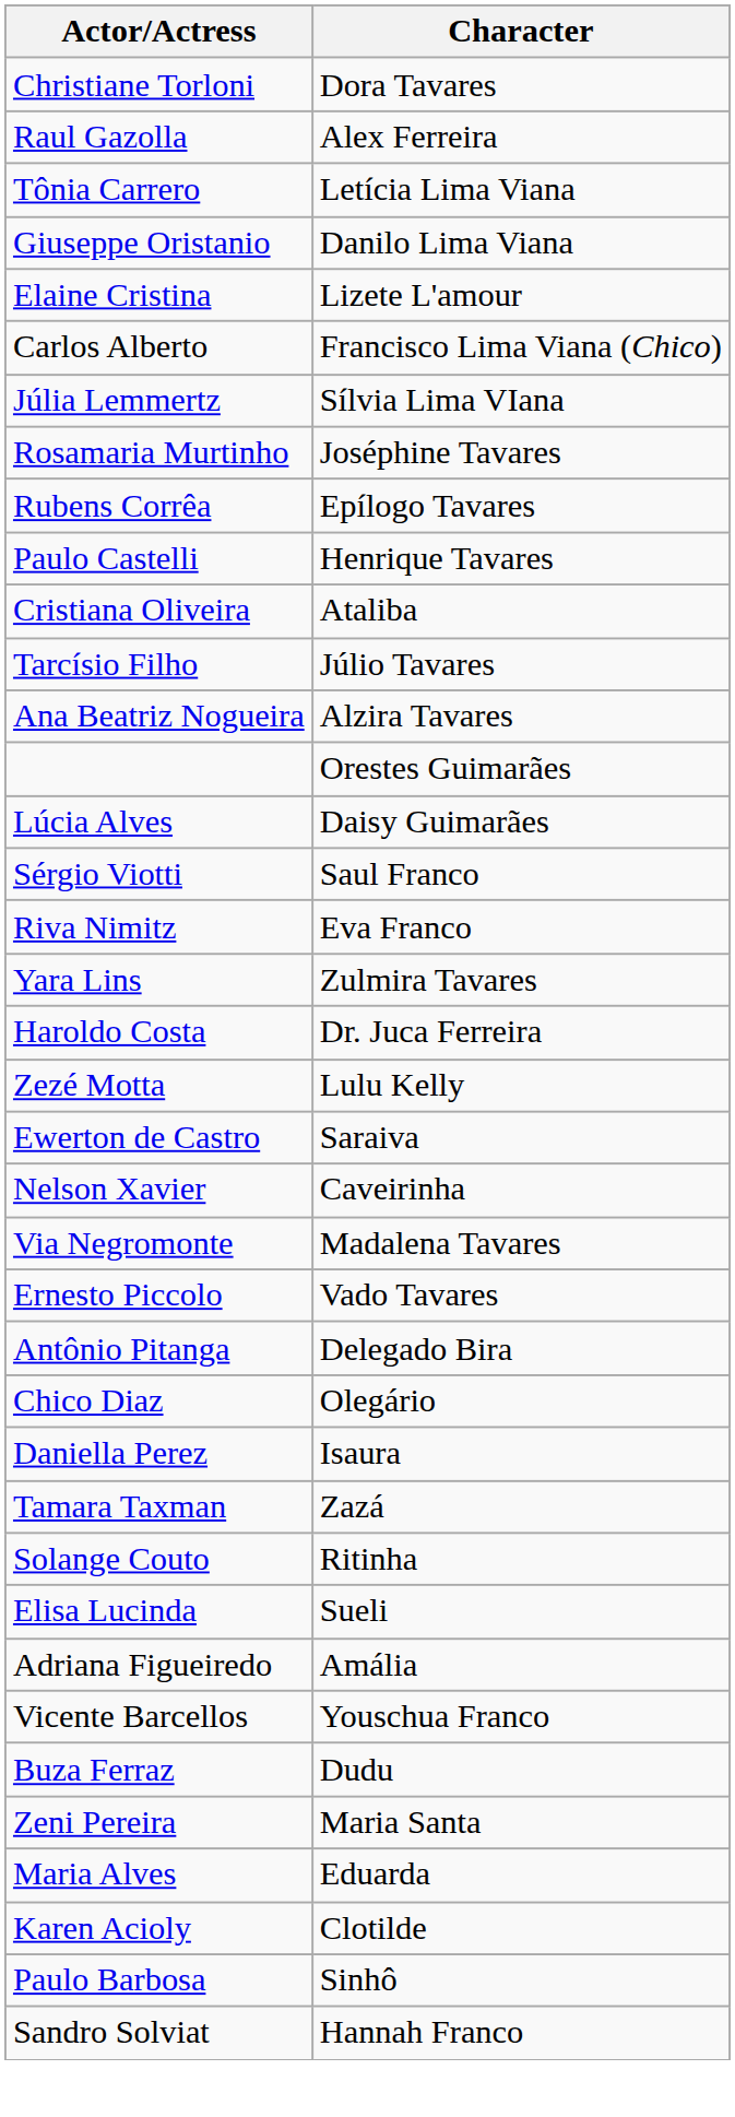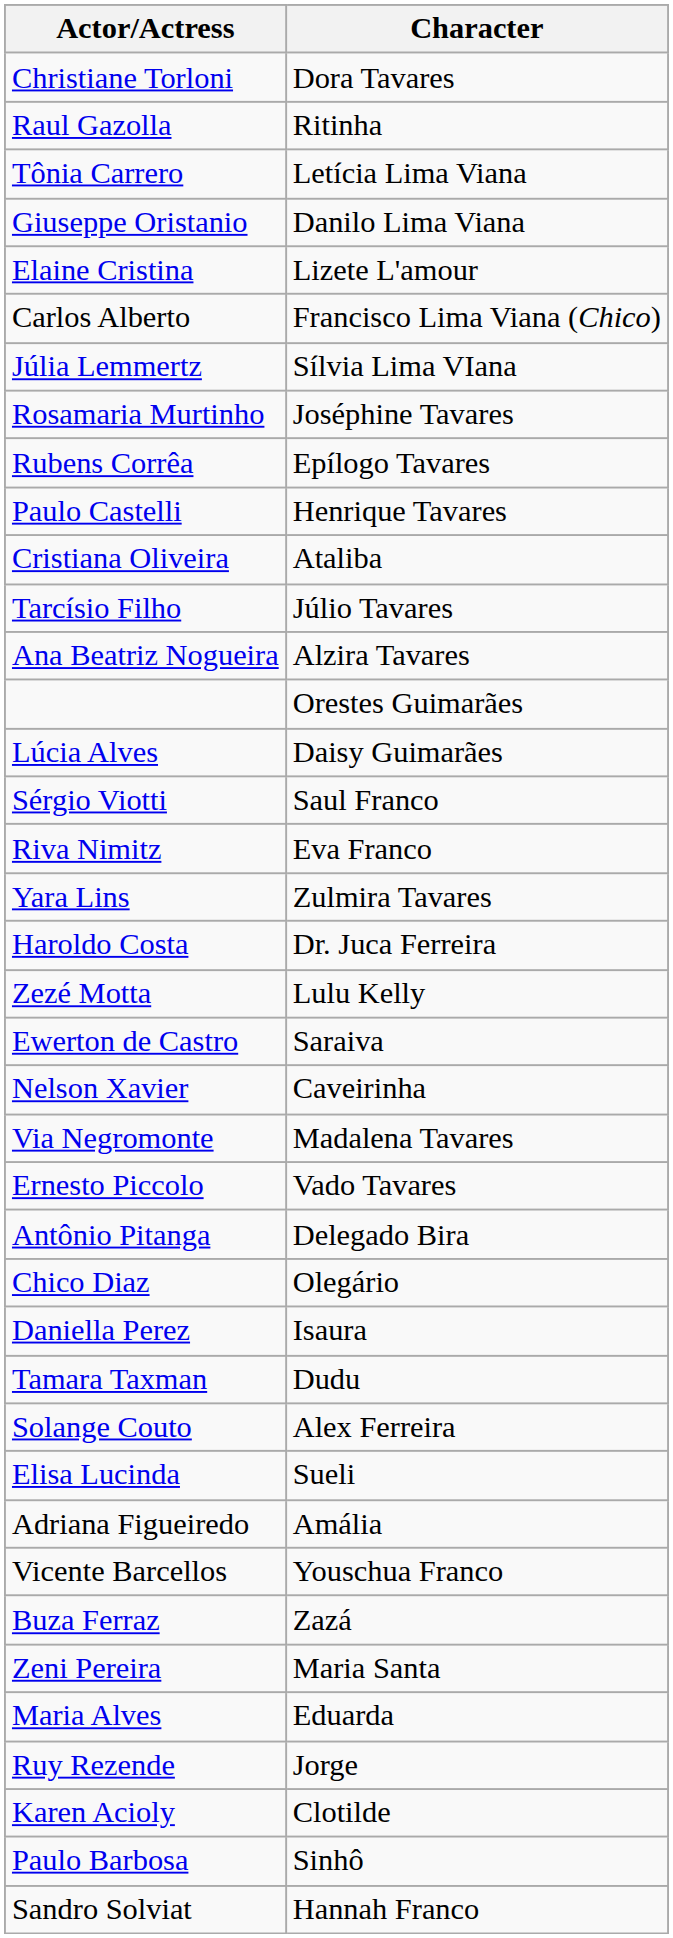Raul Gazolla | Character: Alex Ferreira -> Ritinha
Tamara Taxman | Character: Zazá -> Dudu
Solange Couto | Character: Ritinha -> Alex Ferreira
Buza Ferraz | Character: Dudu -> Zazá
+ row: Ruy Rezende | Jorge
